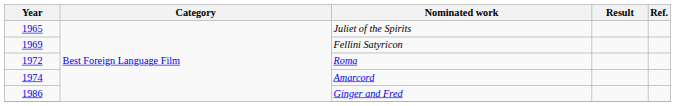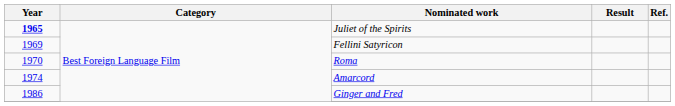Juliet of the Spirits | Year: normal -> bold
Roma | Year: 1972 -> 1970
